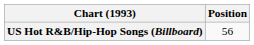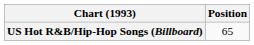US Hot R&B/Hip-Hop Songs (Billboard) | Position: 56 -> 65
